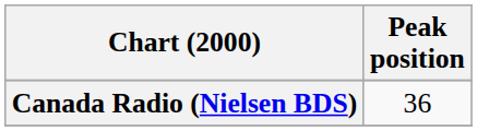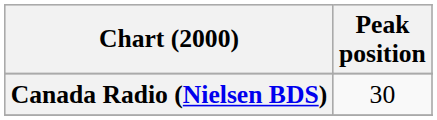Canada Radio (Nielsen BDS) | Peak position: 36 -> 30
